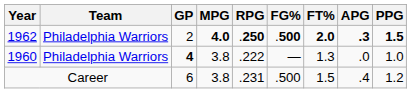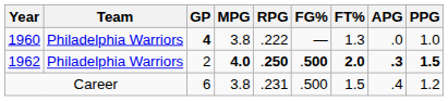rows swapped: 1960 <-> 1962
